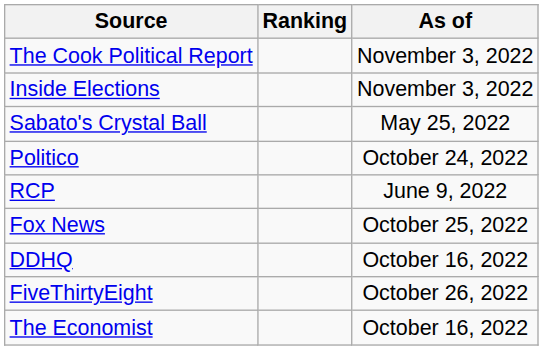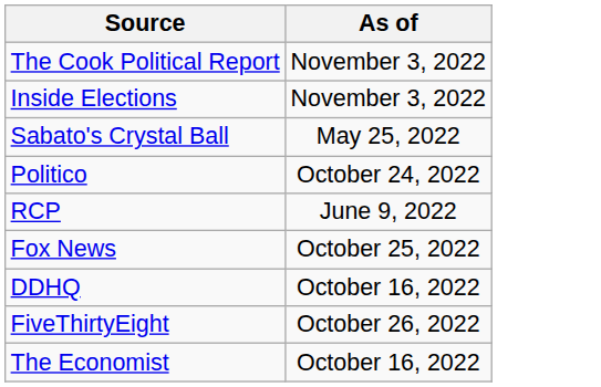- column: Ranking
